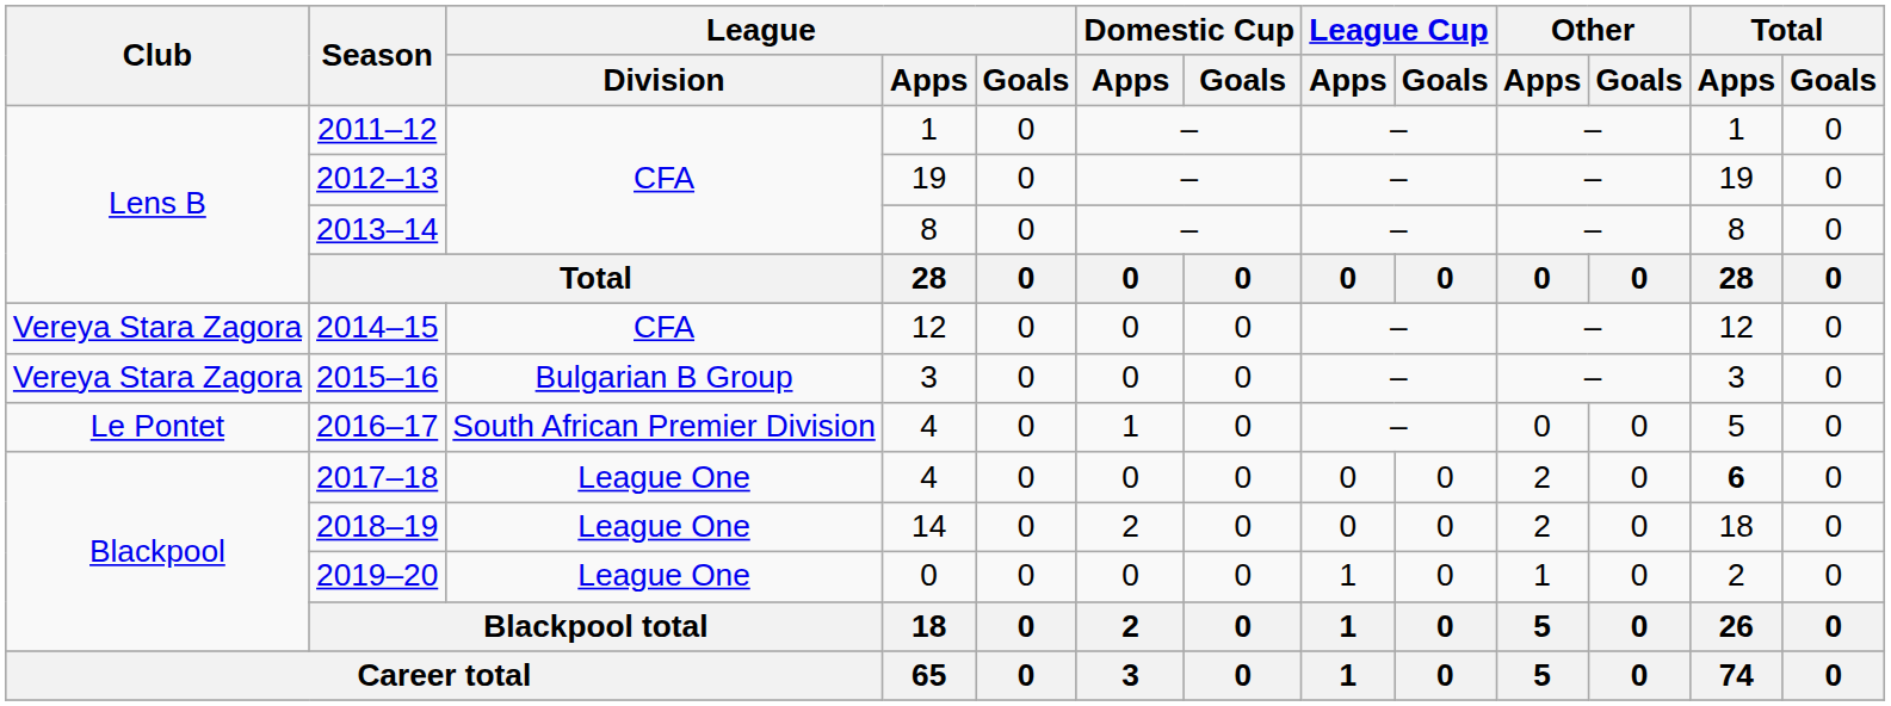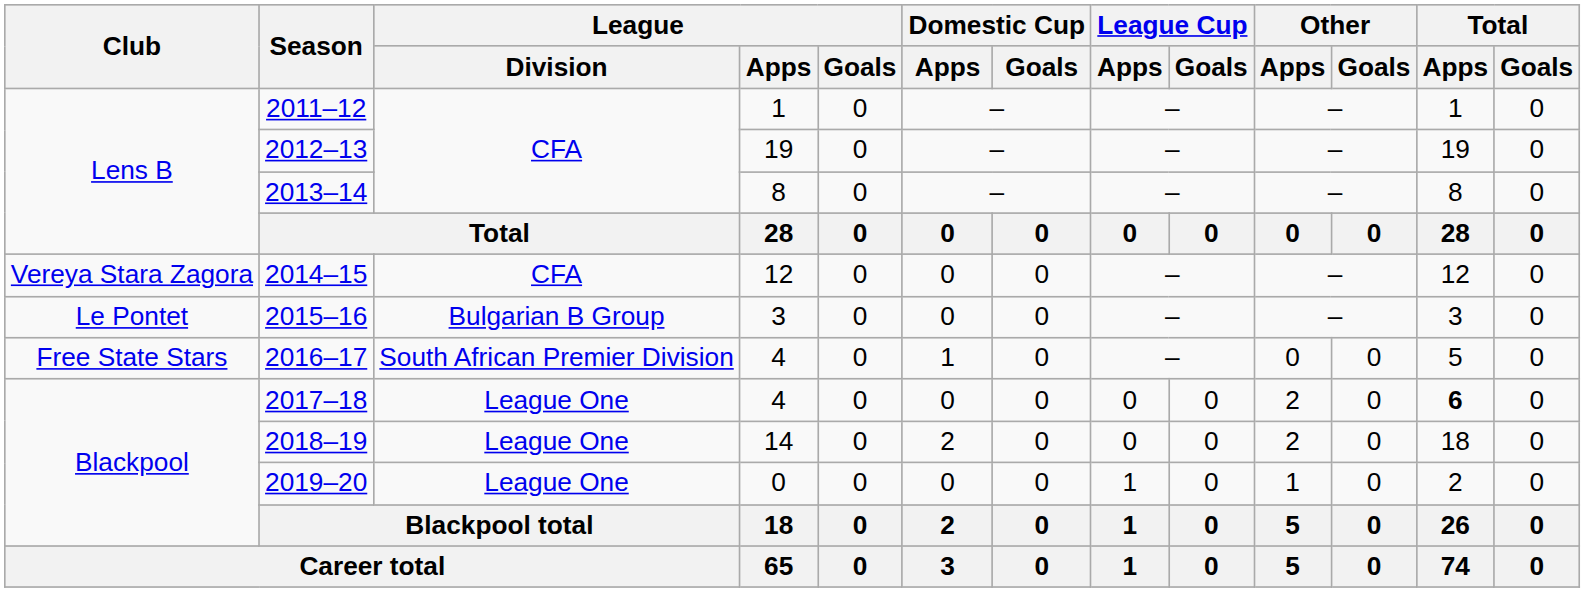2015–16 | Club: Vereya Stara Zagora -> Le Pontet
2016–17 | Club: Le Pontet -> Free State Stars
